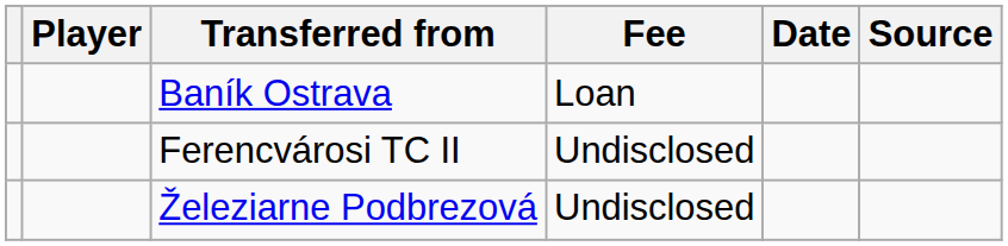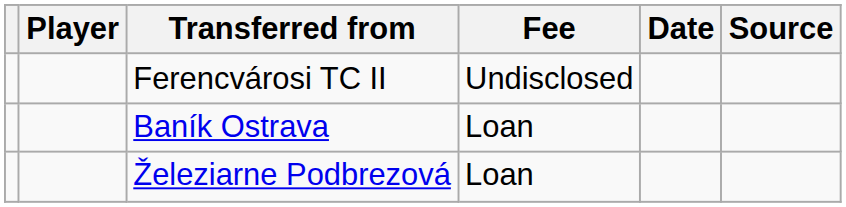rows swapped: Ferencvárosi TC II <-> Baník Ostrava
Železiarne Podbrezová | Fee: Undisclosed -> Loan
